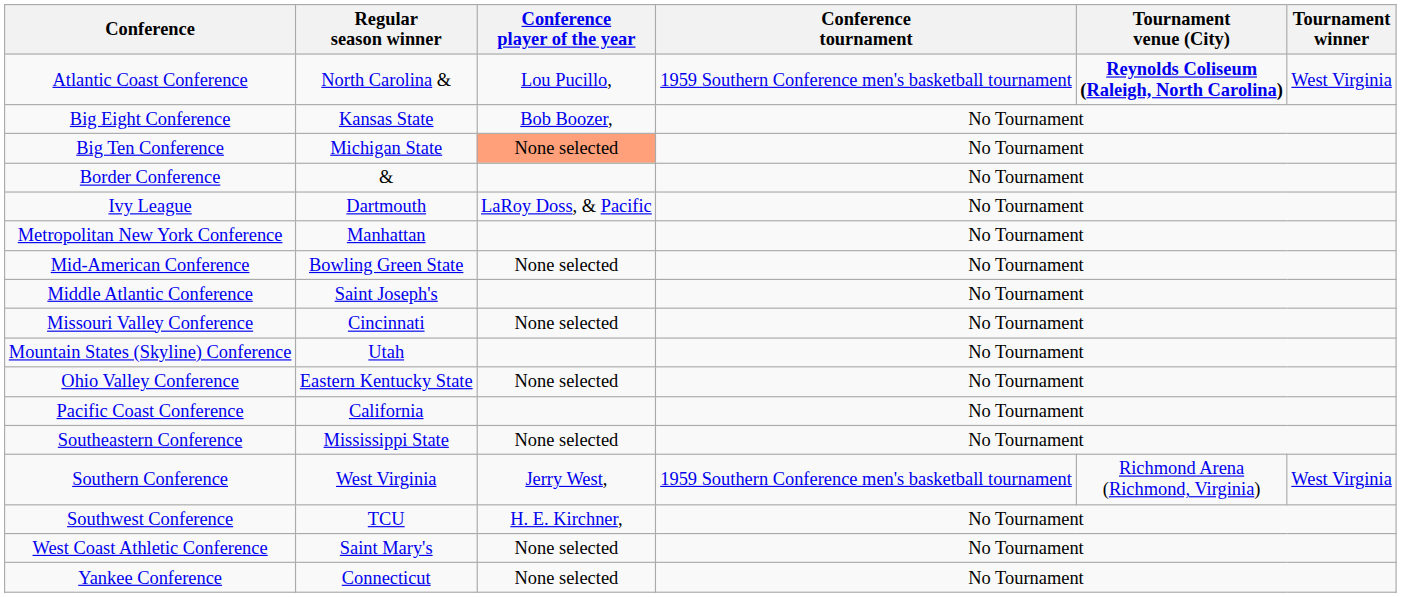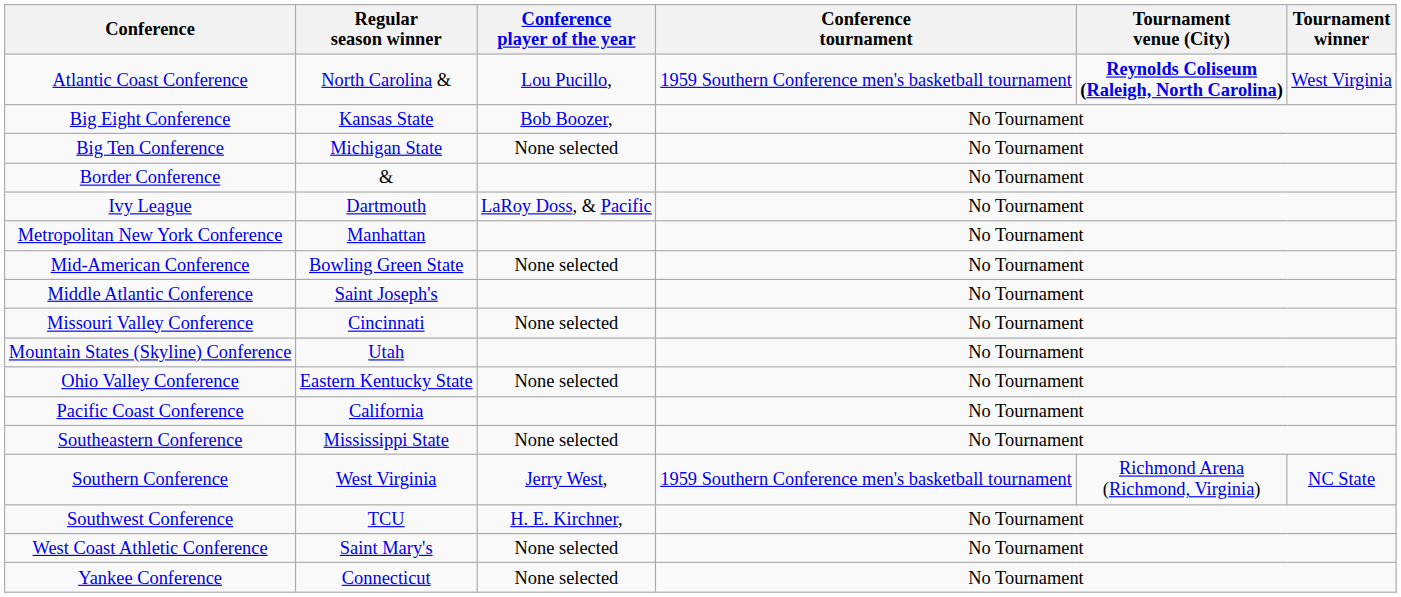Big Ten Conference | Conference player of the year: lightsalmon background -> no background
Southern Conference | Tournament winner: West Virginia -> NC State
